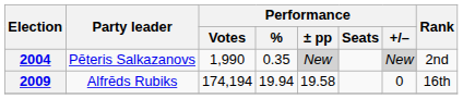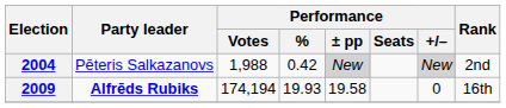2004 | Performance / Votes: 1,990 -> 1,988
2004 | Performance / %: 0.35 -> 0.42
2009 | Party leader: normal -> bold
2009 | Performance / %: 19.94 -> 19.93
